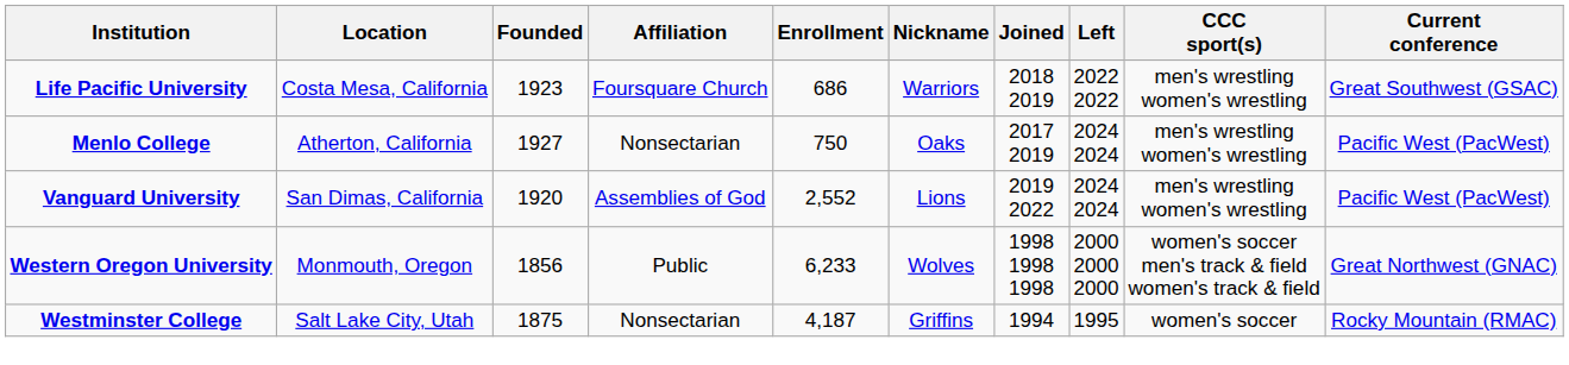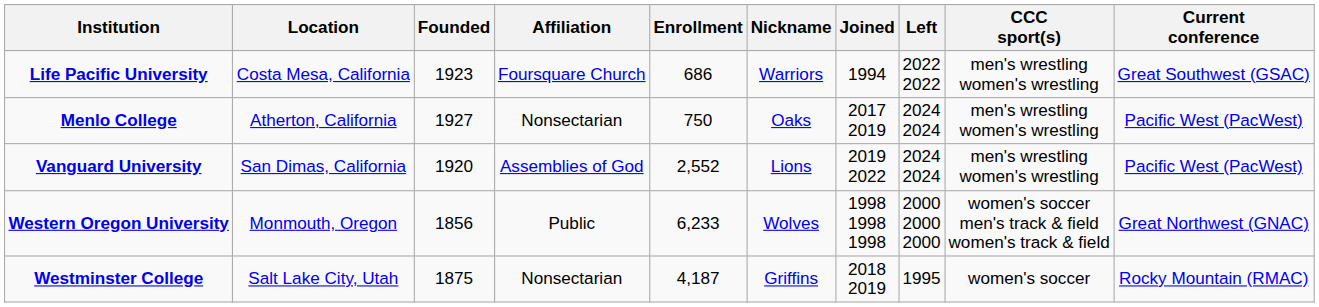Life Pacific University | Joined: 2018 2019 -> 1994
Westminster College | Joined: 1994 -> 2018 2019
